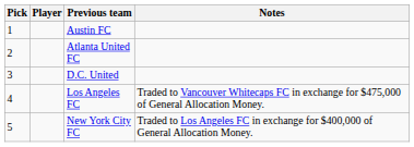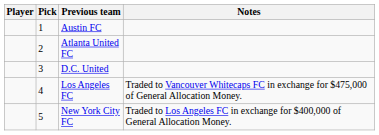columns swapped: Pick <-> Player
